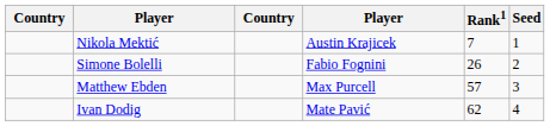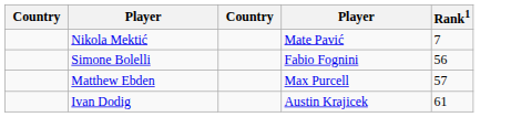- column: Seed | 1 | 2 | 3 | 4
Nikola Mektić | column 4: Austin Krajicek -> Mate Pavić
Simone Bolelli | Rank1: 26 -> 56
Ivan Dodig | column 4: Mate Pavić -> Austin Krajicek
Ivan Dodig | Rank1: 62 -> 61
